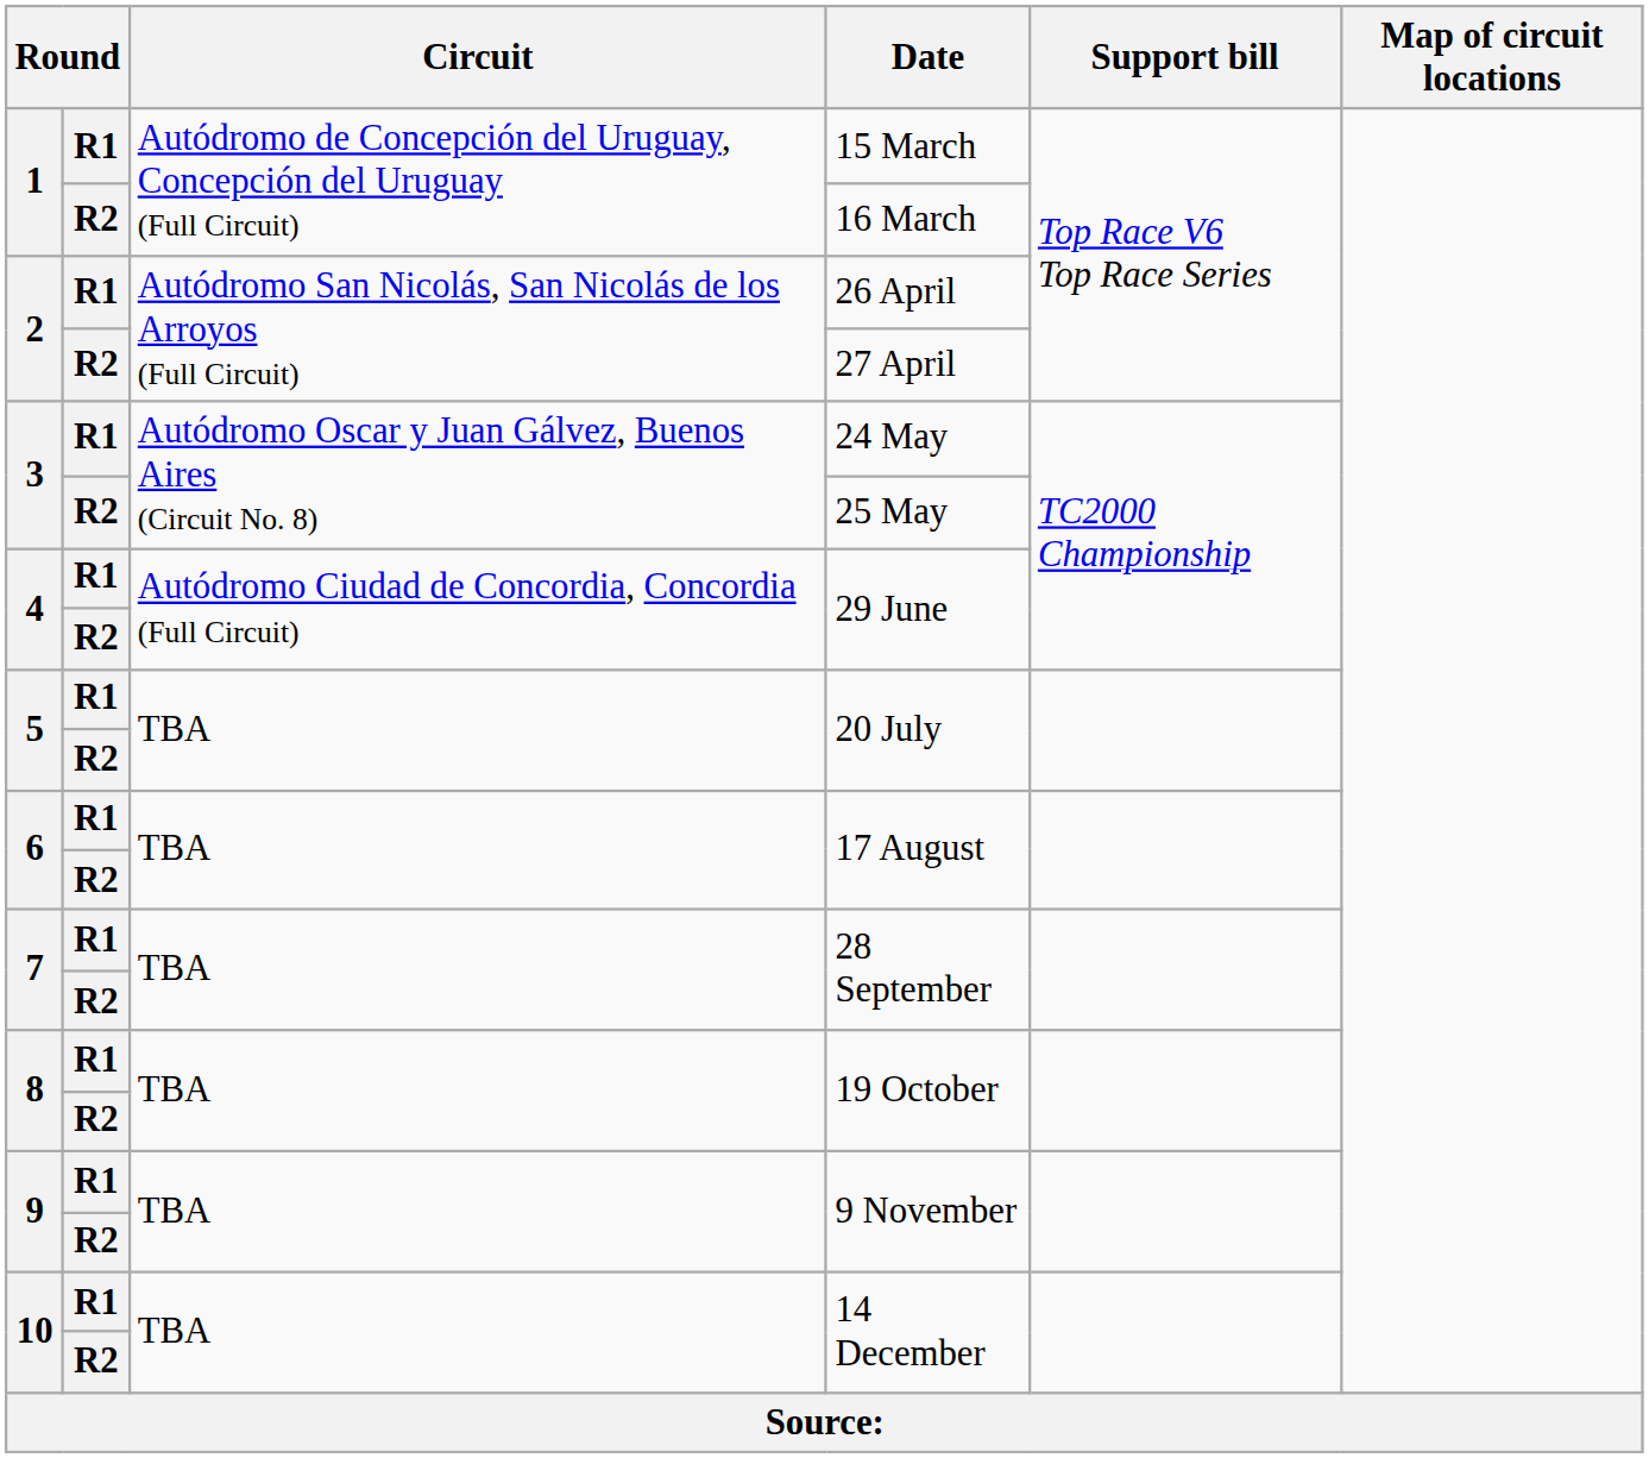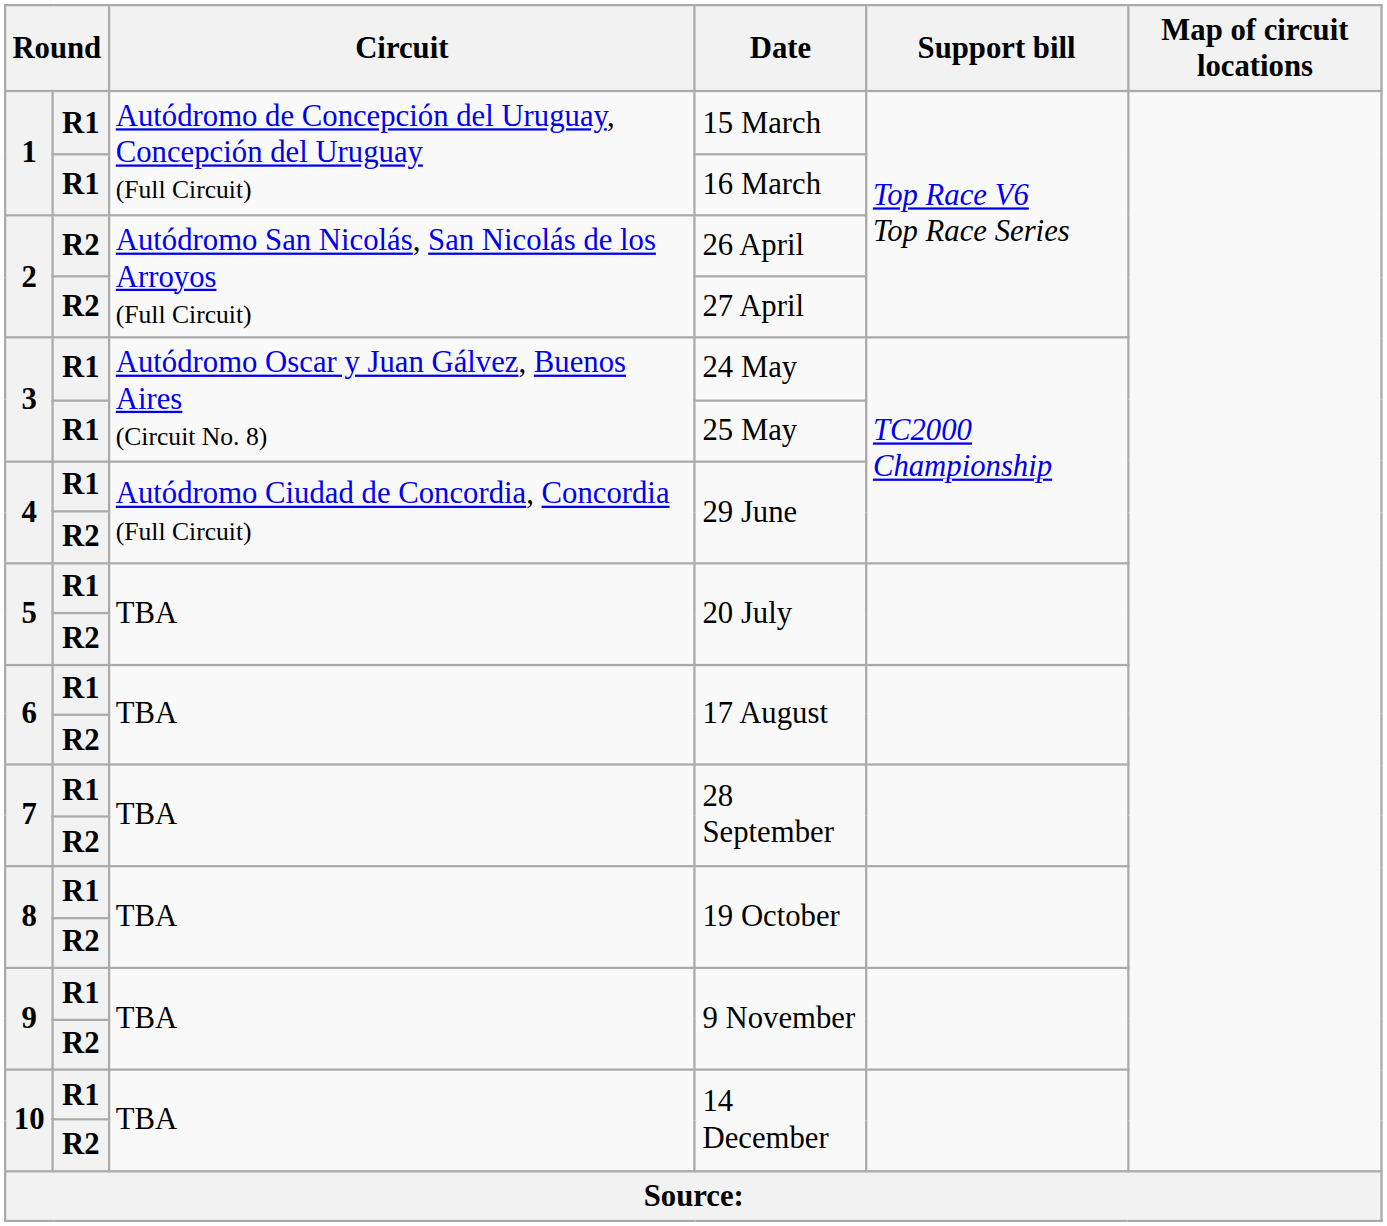16 March | column 2: R2 -> R1
26 April | column 2: R1 -> R2
25 May | column 2: R2 -> R1
